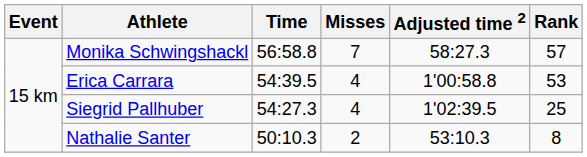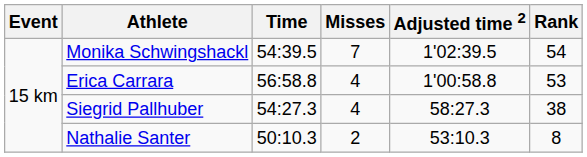Monika Schwingshackl | Time: 56:58.8 -> 54:39.5
Monika Schwingshackl | Adjusted time 2: 58:27.3 -> 1'02:39.5
Monika Schwingshackl | Rank: 57 -> 54
Erica Carrara | Time: 54:39.5 -> 56:58.8
Siegrid Pallhuber | Adjusted time 2: 1'02:39.5 -> 58:27.3
Siegrid Pallhuber | Rank: 25 -> 38
